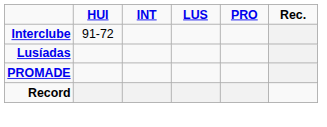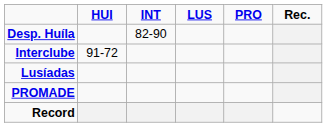+ row: Desp. Huíla | 82-90
